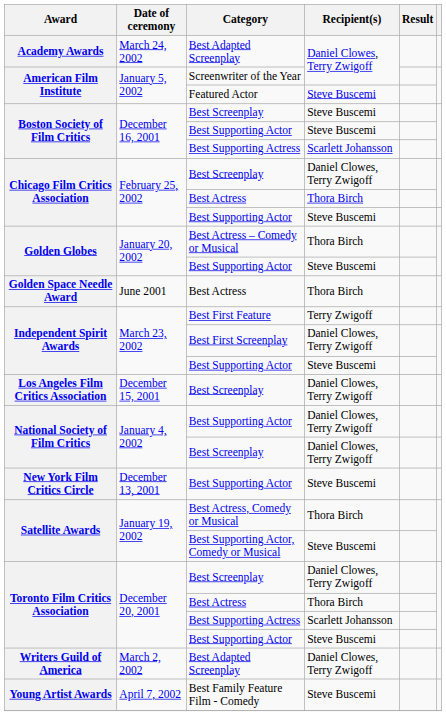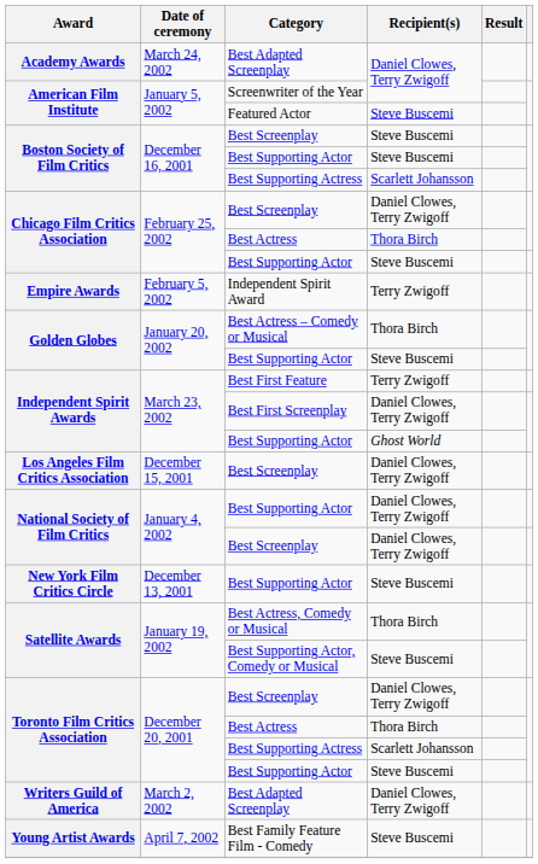+ row: Empire Awards | February 5, 2002 | Independent Spirit Award | Terry Zwigoff
- row: Golden Space Needle Award | June 2001 | Best Actress | Thora Birch
Independent Spirit Awards / Best Supporting Actor | Recipient(s): Steve Buscemi -> Ghost World
